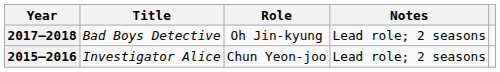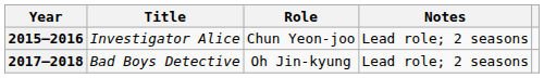rows swapped: 2015–2016 <-> 2017–2018
